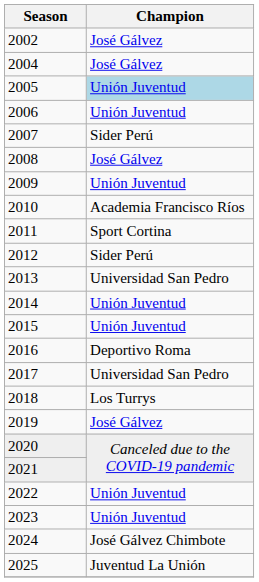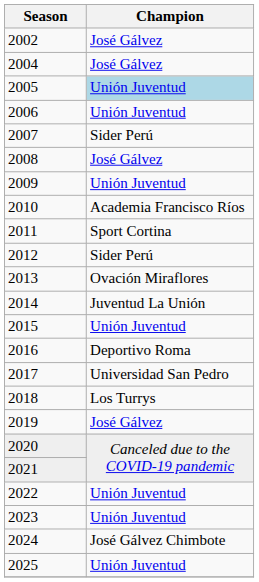2013 | Champion: Universidad San Pedro -> Ovación Miraflores
2014 | Champion: Unión Juventud -> Juventud La Unión
2025 | Champion: Juventud La Unión -> Unión Juventud
